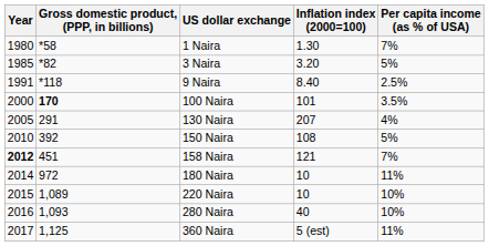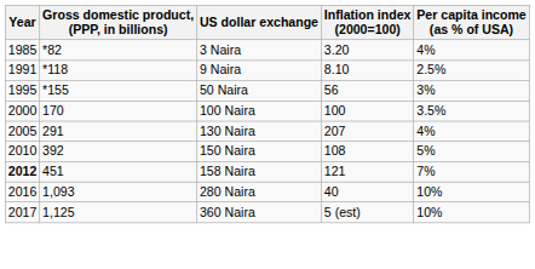- row: 1980 | *58 | 1 Naira | 1.30 | 7%
3 Naira | Per capita income (as % of USA): 5% -> 4%
9 Naira | Inflation index (2000=100): 8.40 -> 8.10
+ row: 1995 | *155 | 50 Naira | 56 | 3%
100 Naira | Gross domestic product, (PPP, in billions): bold -> normal
100 Naira | Inflation index (2000=100): 101 -> 100
- row: 2014 | 972 | 180 Naira | 10 | 11%
- row: 2015 | 1,089 | 220 Naira | 10 | 10%
360 Naira | Per capita income (as % of USA): 11% -> 10%
